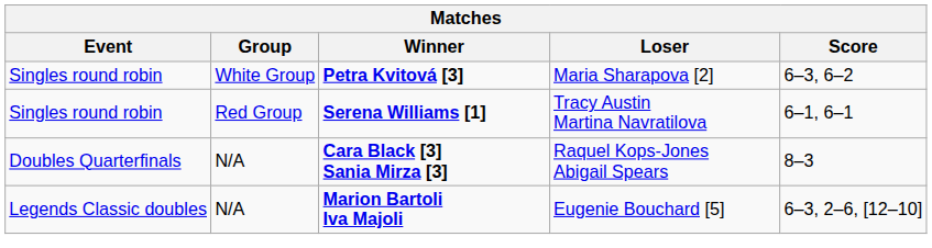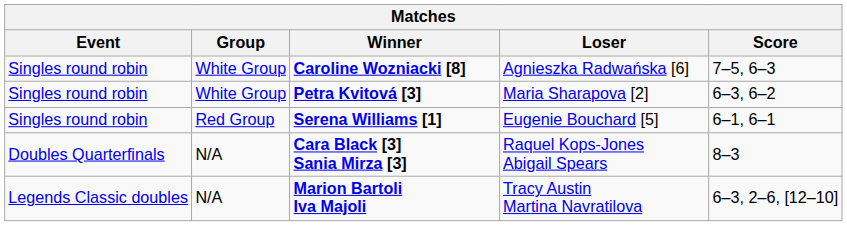+ row: Singles round robin | White Group | Caroline Wozniacki [8] | Agnieszka Radwańska [6] | 7–5, 6–3
Serena Williams [1] | Loser: Tracy Austin Martina Navratilova -> Eugenie Bouchard [5]
Marion Bartoli Iva Majoli | Loser: Eugenie Bouchard [5] -> Tracy Austin Martina Navratilova
